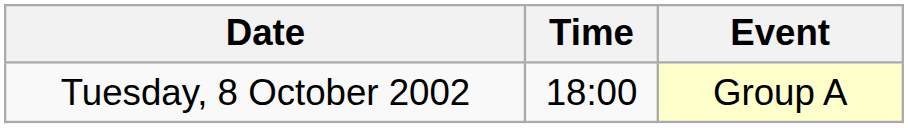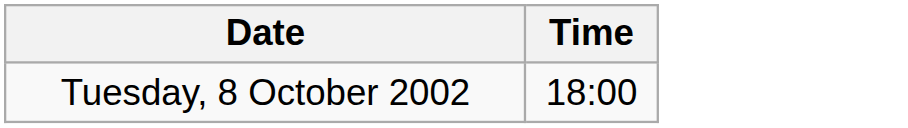- column: Event | Group A
